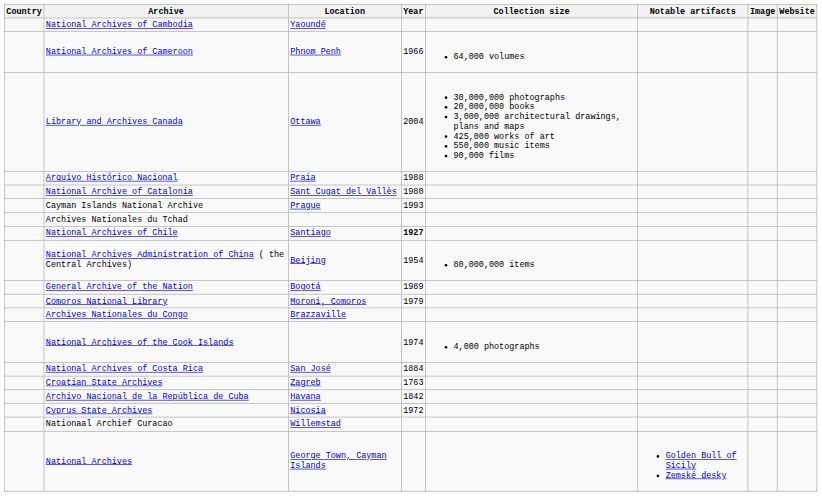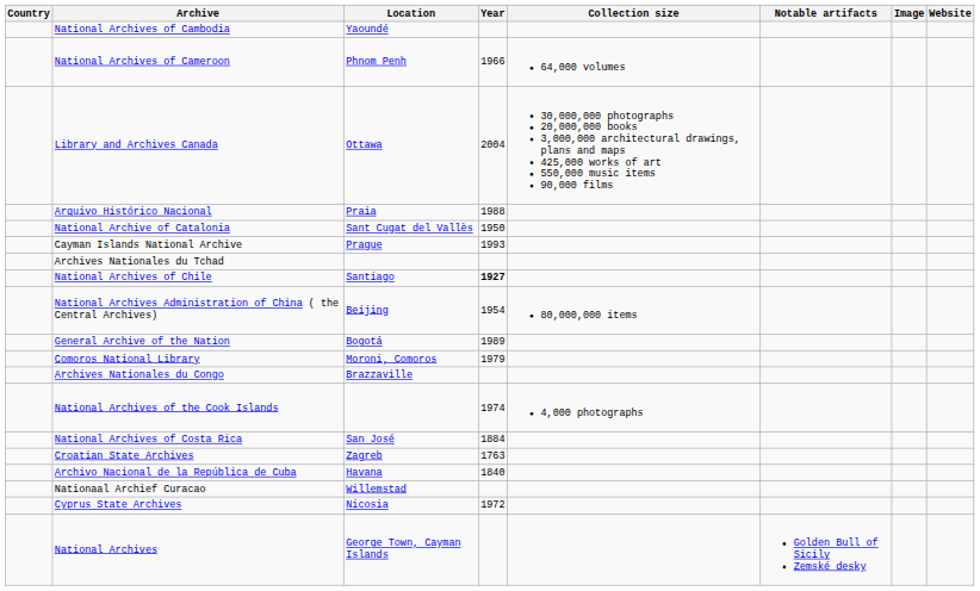National Archive of Catalonia | Year: 1980 -> 1950
Archivo Nacional de la República de Cuba | Year: 1842 -> 1840
rows swapped: Nationaal Archief Curacao <-> Cyprus State Archives
